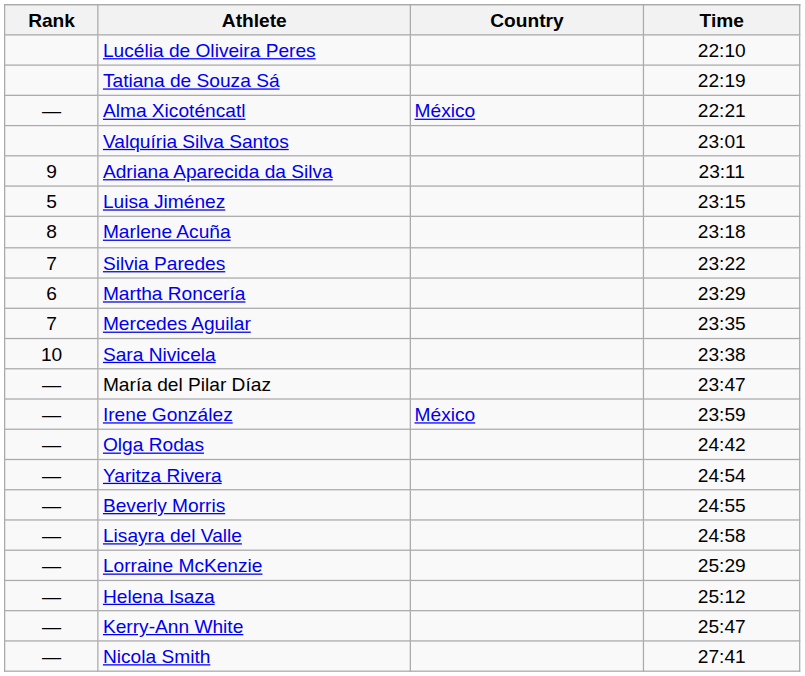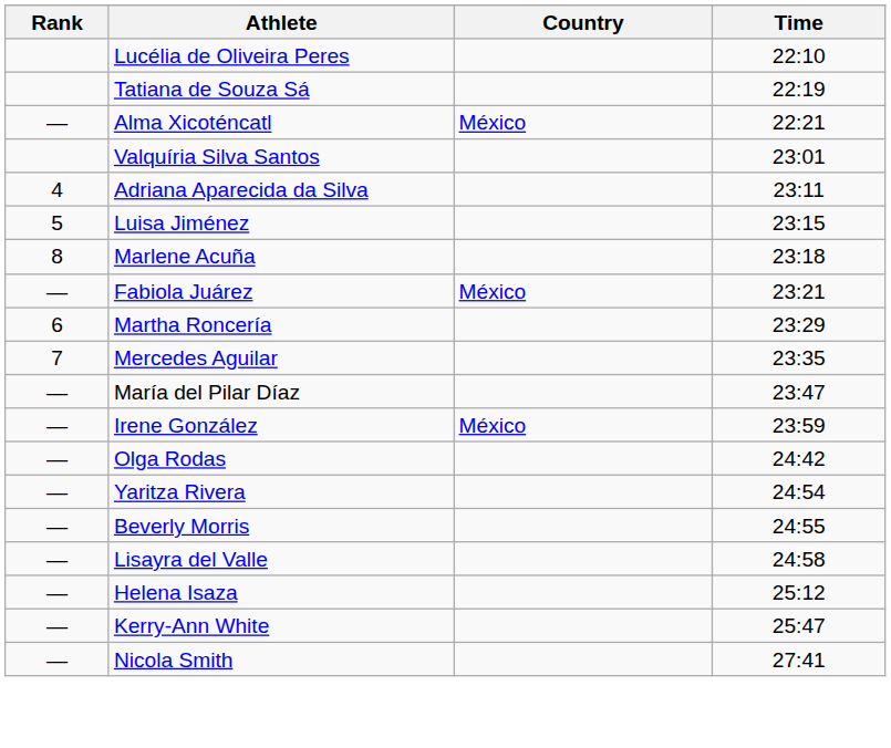Adriana Aparecida da Silva | Rank: 9 -> 4
+ row: — | Fabiola Juárez | México | 23:21
- row: 7 | Silvia Paredes | 23:22
- row: 10 | Sara Nivicela | 23:38
- row: — | Lorraine McKenzie | 25:29
